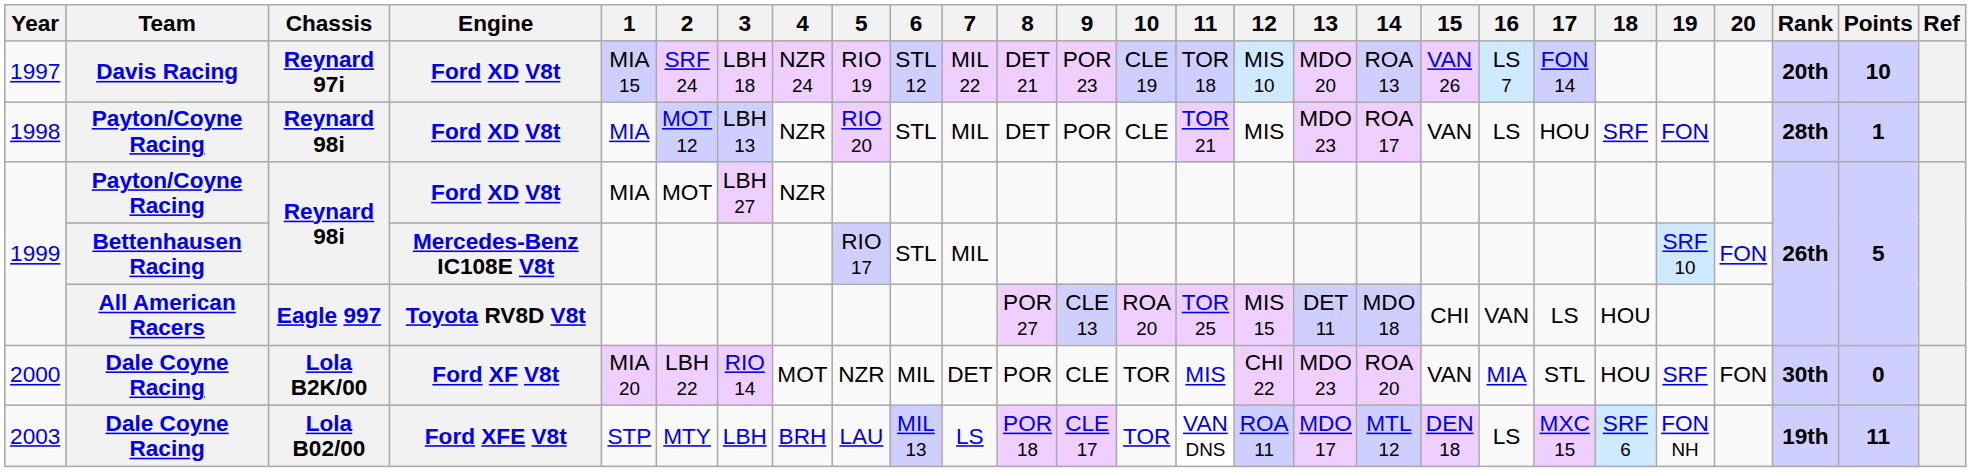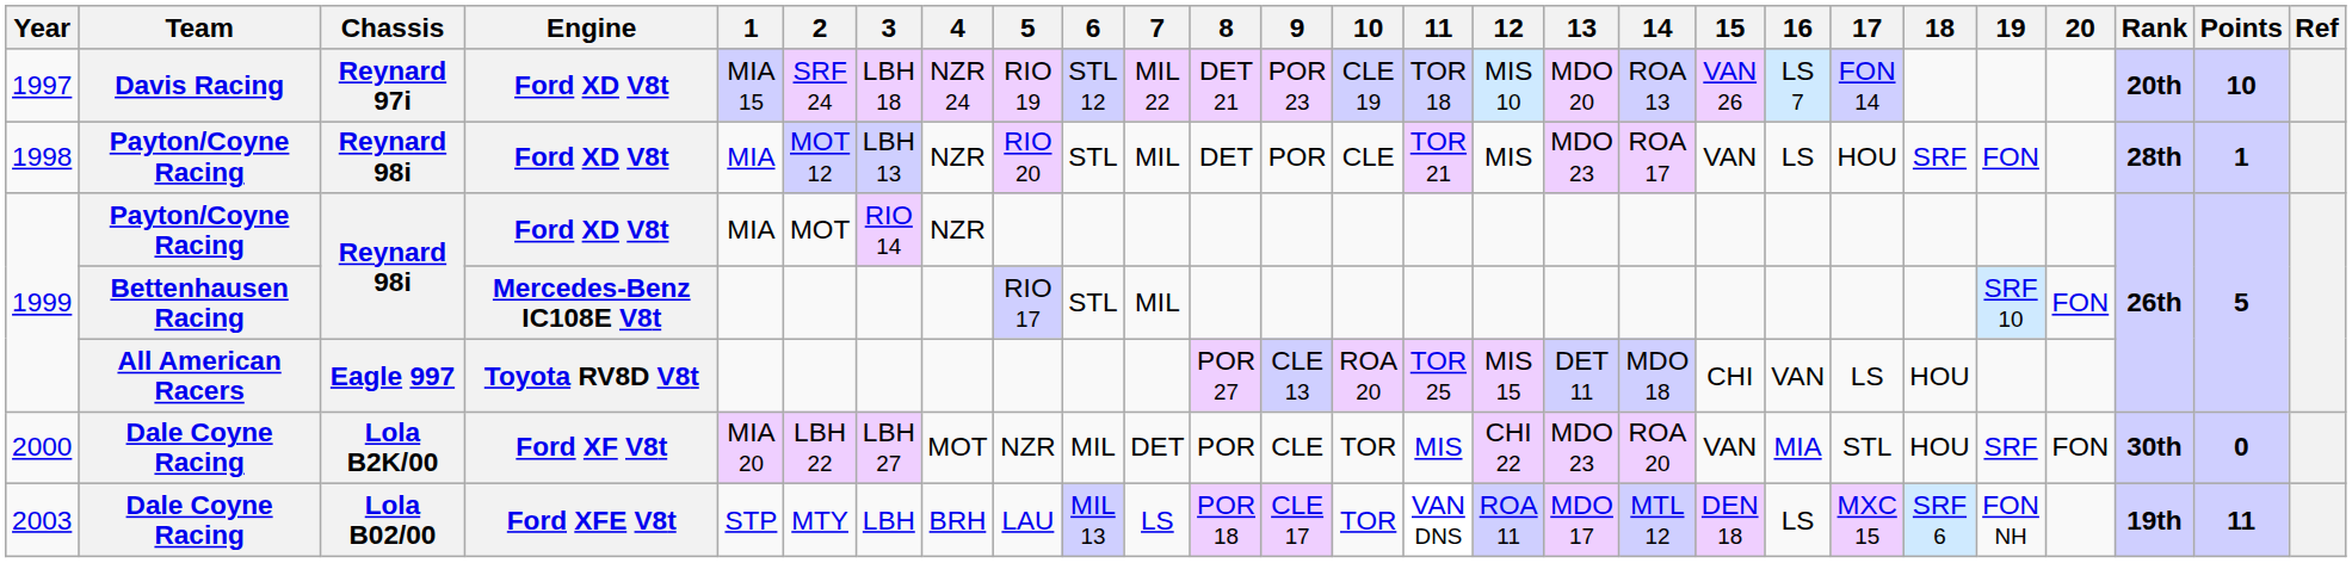1999 / Payton/Coyne Racing | 3: LBH 27 -> RIO 14
2000 | 3: RIO 14 -> LBH 27
